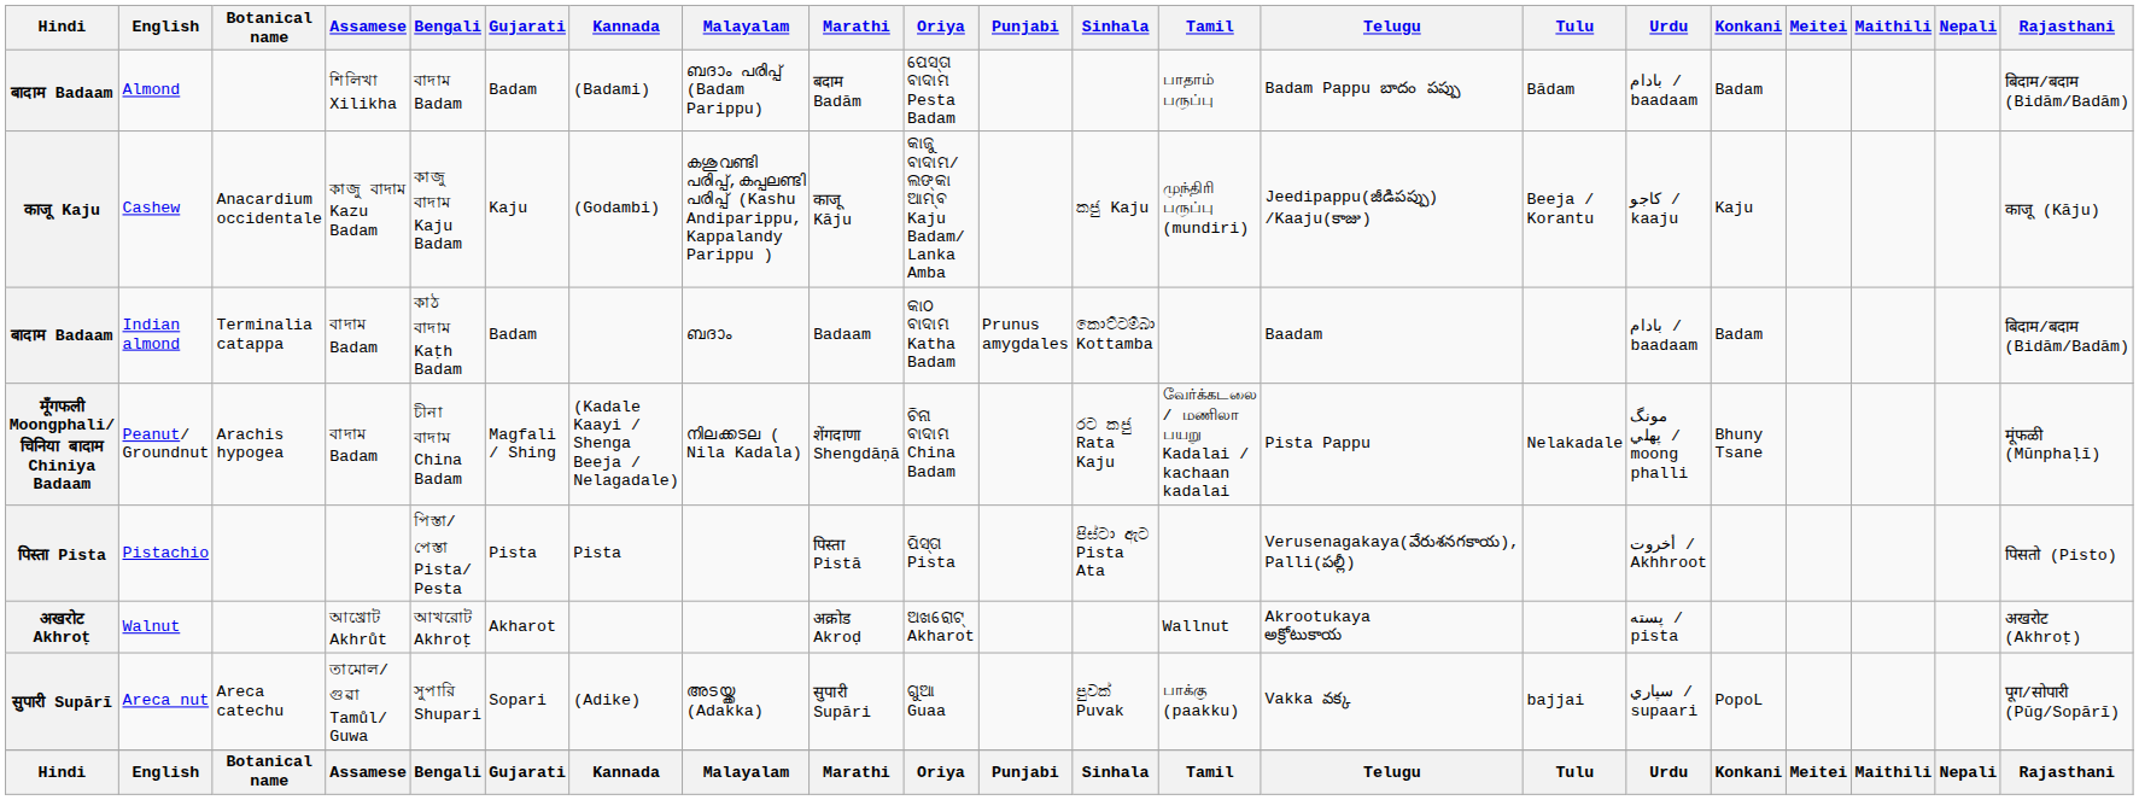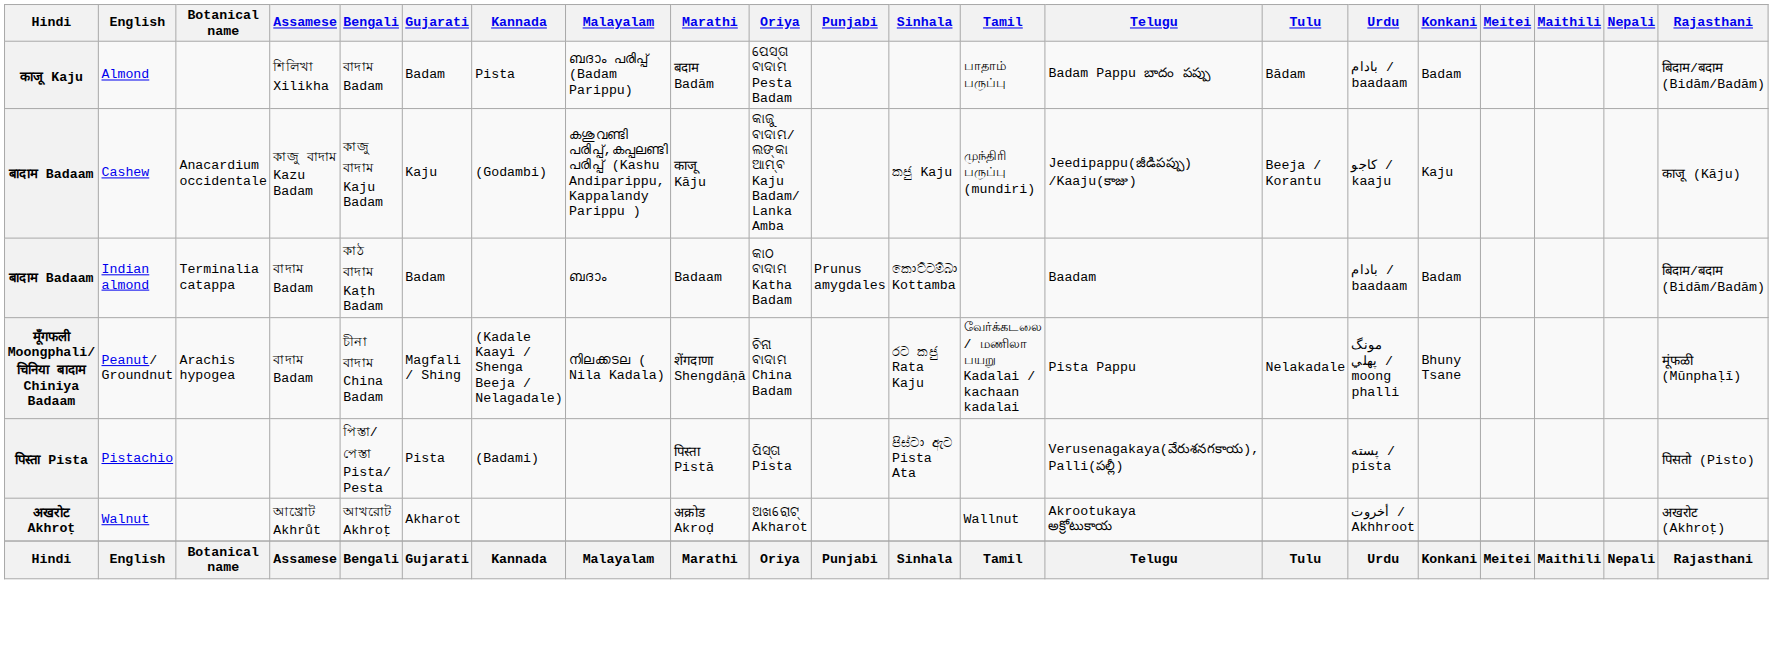Almond | Hindi: बादाम Badaam -> काजू Kaju
Almond | Kannada: (Badami) -> Pista
Cashew | Hindi: काजू Kaju -> बादाम Badaam
Pistachio | Kannada: Pista -> (Badami)
Pistachio | Urdu: أخروت / Akhhroot -> پسته / pista
Walnut | Urdu: پسته / pista -> أخروت / Akhhroot
- row: सुपारी Supārī | Areca nut | Areca catechu | তামোল/ গুৱা Tamůl/ Guwa | সুপারি Shupari | Sopari | (Adike) | അടയ്ക്ക (Adakka) | सुपारी Supāri | ଗୁଆ Guaa | පුවක් Puvak | பாக்கு (paakku) | Vakka వక్క | bajjai | سپاري / supaari | PopoL | पूग/सोपारी (Pūg/Sopārī)
